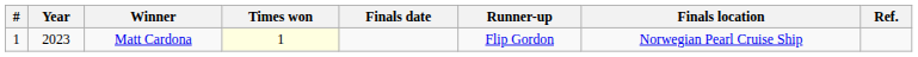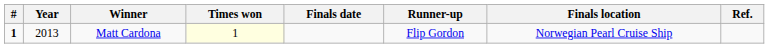Matt Cardona | #: normal -> bold
Matt Cardona | Year: 2023 -> 2013
